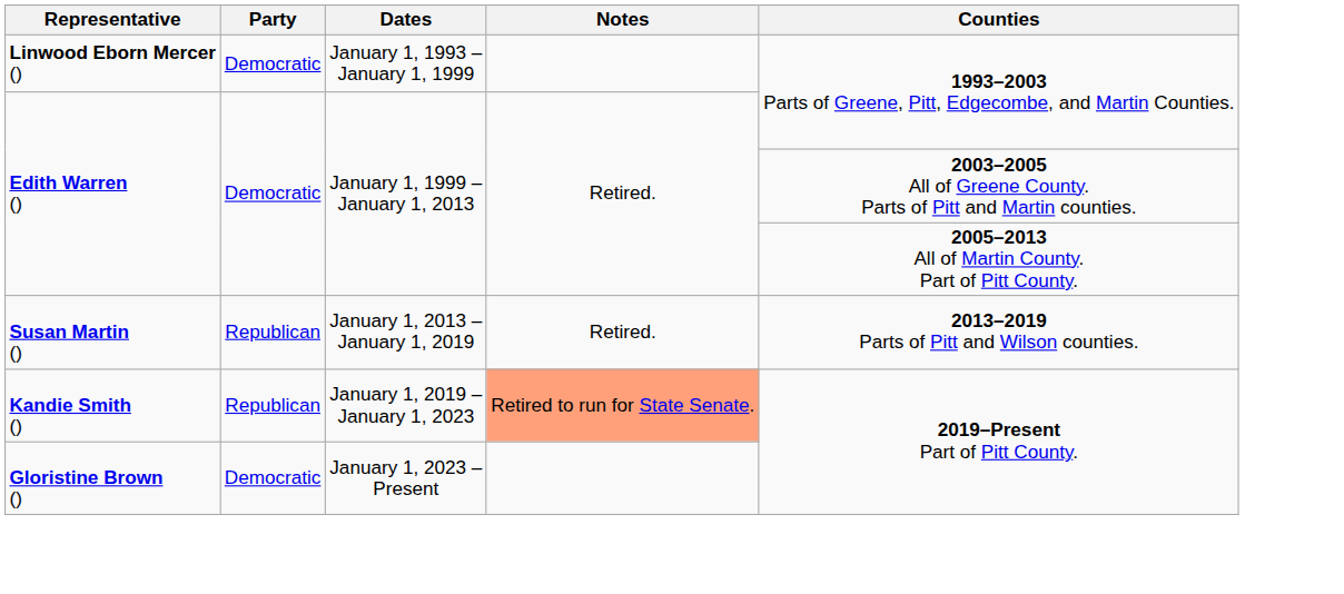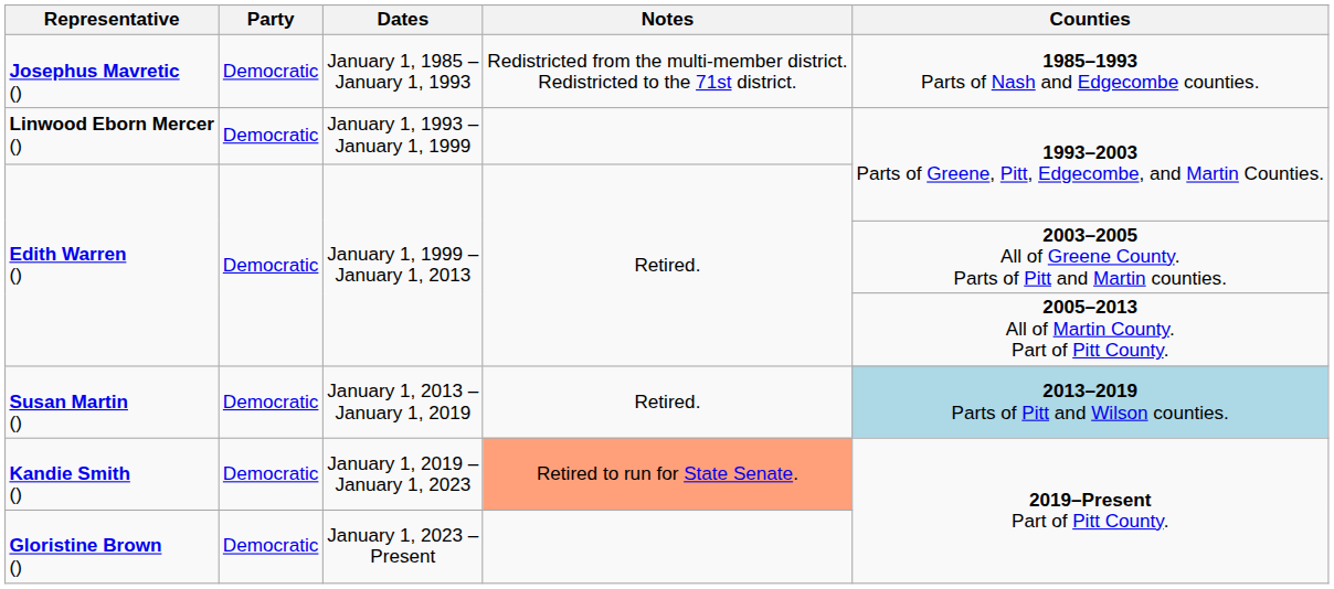+ row: Josephus Mavretic () | Democratic | January 1, 1985 – January 1, 1993 | Redistricted from the multi-member district. Redistricted to the 71st district. | 1985–1993 Parts of Nash and Edgecombe counties.
Susan Martin () | Party: Republican -> Democratic
Susan Martin () | Counties: no background -> lightblue background
Kandie Smith () | Party: Republican -> Democratic
